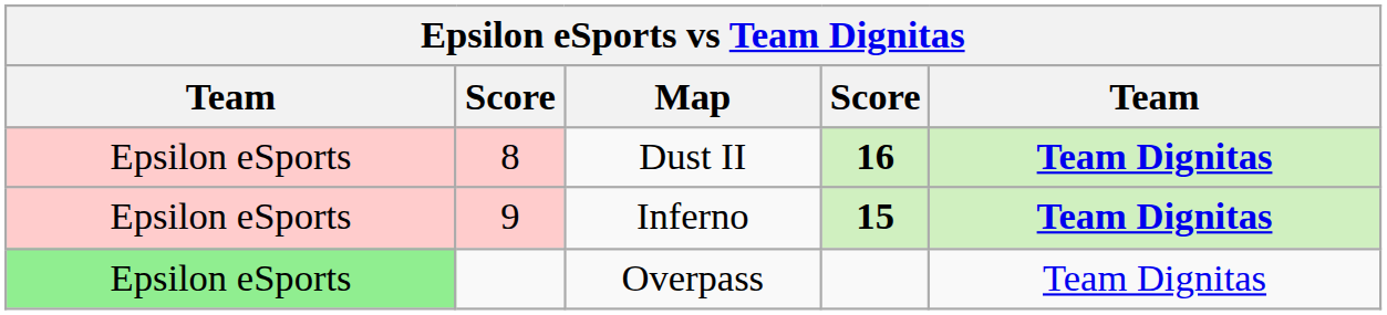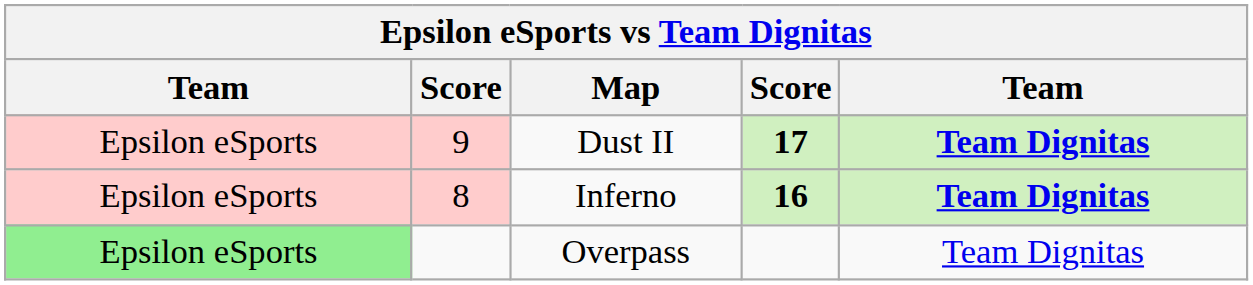Dust II | column 2: 8 -> 9
Dust II | column 4: 16 -> 17
Inferno | column 2: 9 -> 8
Inferno | column 4: 15 -> 16
